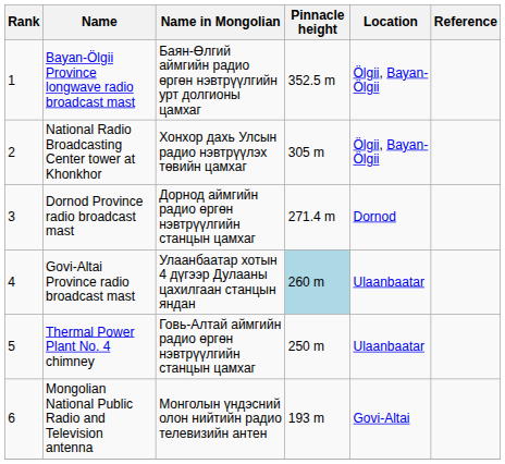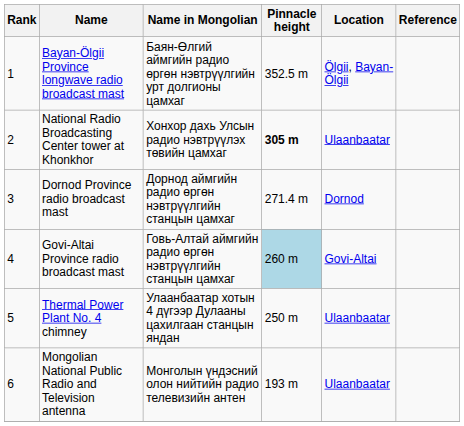National Radio Broadcasting Center tower at Khonkhor | Pinnacle height: normal -> bold
National Radio Broadcasting Center tower at Khonkhor | Location: Ölgii, Bayan-Ölgii -> Ulaanbaatar
Govi-Altai Province radio broadcast mast | Name in Mongolian: Улаанбаатар хотын 4 дүгээр Дулааны цахилгаан станцын яндан -> Говь-Алтай аймгийн радио өргөн нэвтрүүлгийн станцын цамхаг
Govi-Altai Province radio broadcast mast | Location: Ulaanbaatar -> Govi-Altai
Thermal Power Plant No. 4 chimney | Name in Mongolian: Говь-Алтай аймгийн радио өргөн нэвтрүүлгийн станцын цамхаг -> Улаанбаатар хотын 4 дүгээр Дулааны цахилгаан станцын яндан
Mongolian National Public Radio and Television antenna | Location: Govi-Altai -> Ulaanbaatar
